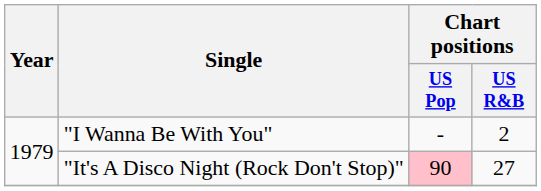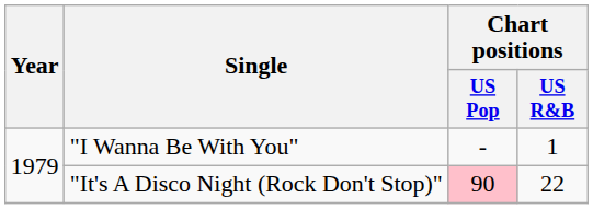"I Wanna Be With You" | Chart positions / US R&B: 2 -> 1
"It's A Disco Night (Rock Don't Stop)" | Chart positions / US R&B: 27 -> 22
